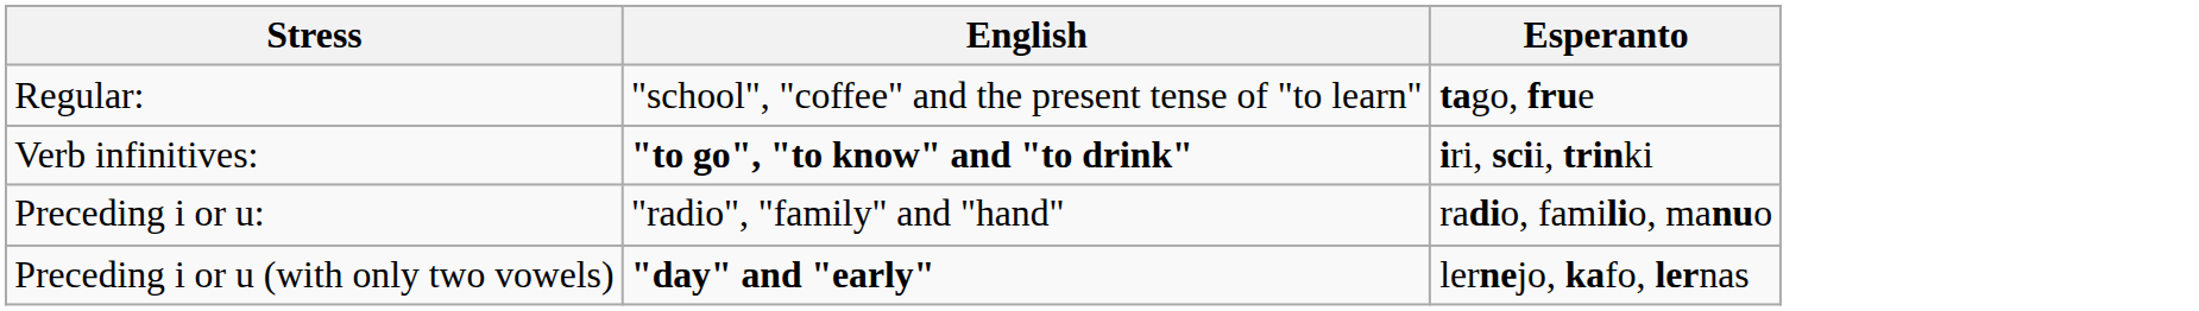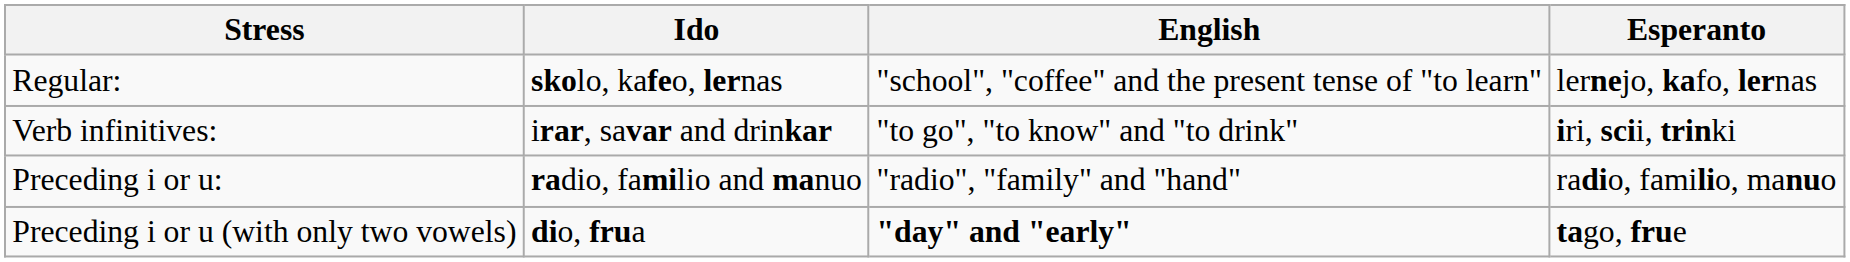+ column: Ido | skolo, kafeo, lernas | irar, savar and drinkar | radio, familio and manuo | dio, frua
Regular: | Esperanto: tago, frue -> lernejo, kafo, lernas
Verb infinitives: | English: bold -> normal
Preceding i or u (with only two vowels) | Esperanto: lernejo, kafo, lernas -> tago, frue
